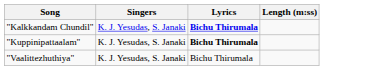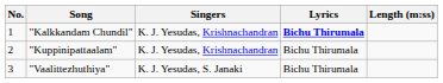+ column: No. | 1 | 2 | 3
"Kalkkandam Chundil" | Singers: K. J. Yesudas, S. Janaki -> K. J. Yesudas, Krishnachandran
"Kuppinipattaalam" | Singers: K. J. Yesudas, S. Janaki -> K. J. Yesudas, Krishnachandran
"Kuppinipattaalam" | Lyrics: bold -> normal
